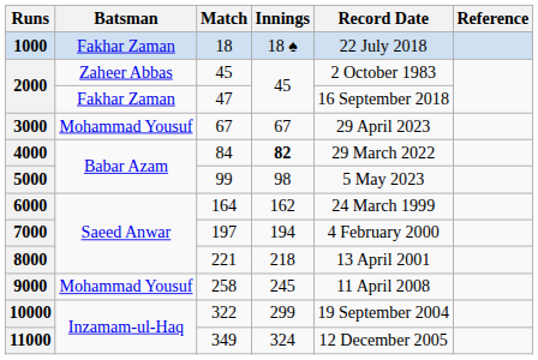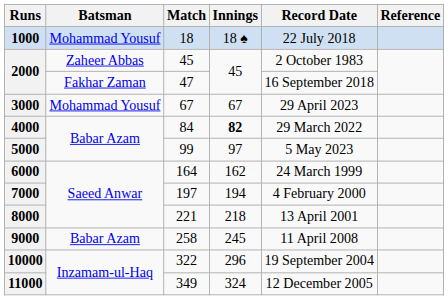1000 | Batsman: Fakhar Zaman -> Mohammad Yousuf
5000 | Innings: 98 -> 97
9000 | Batsman: Mohammad Yousuf -> Babar Azam
10000 | Innings: 299 -> 296
